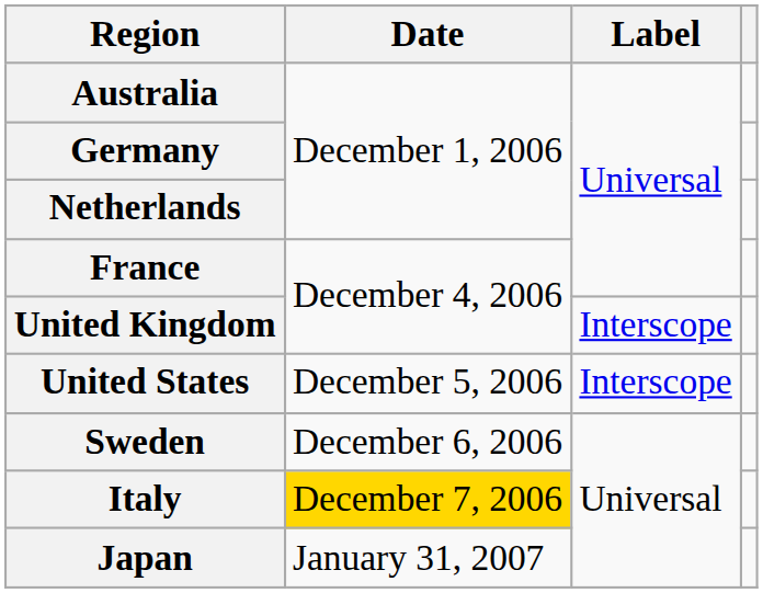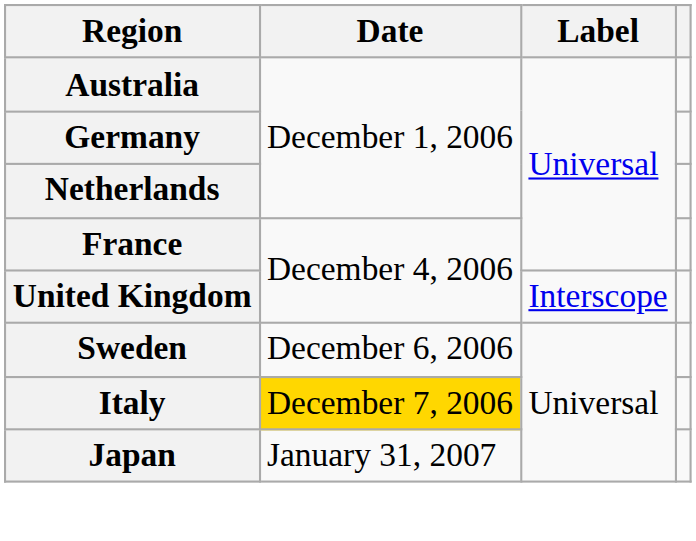- row: United States | December 5, 2006 | Interscope
